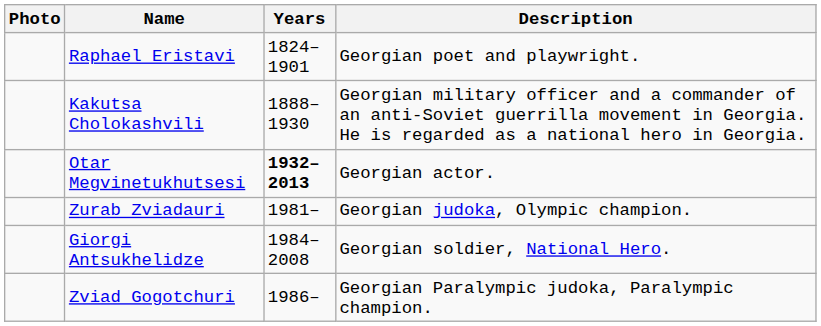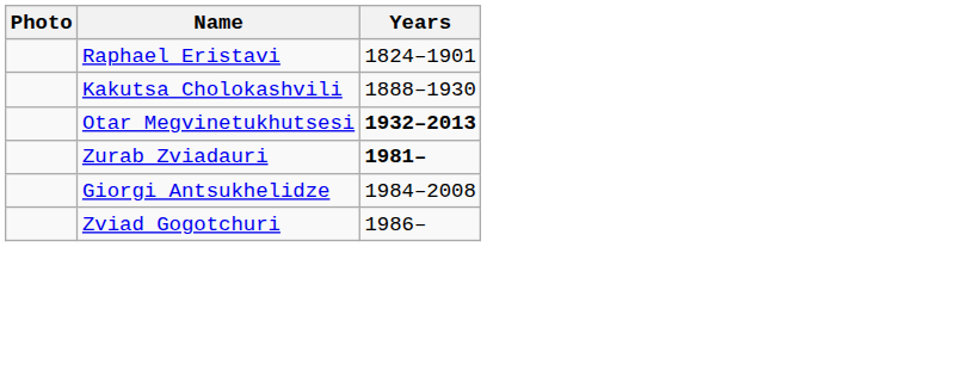- column: Description | Georgian poet and playwright. | Georgian military officer and a commander of an anti-Soviet guerrilla movement in Georgia. He is regarded as a national hero in Georgia. | Georgian actor. | Georgian judoka, Olympic champion. | Georgian soldier, National Hero. | Georgian Paralympic judoka, Paralympic champion.
Zurab Zviadauri | Years: normal -> bold
